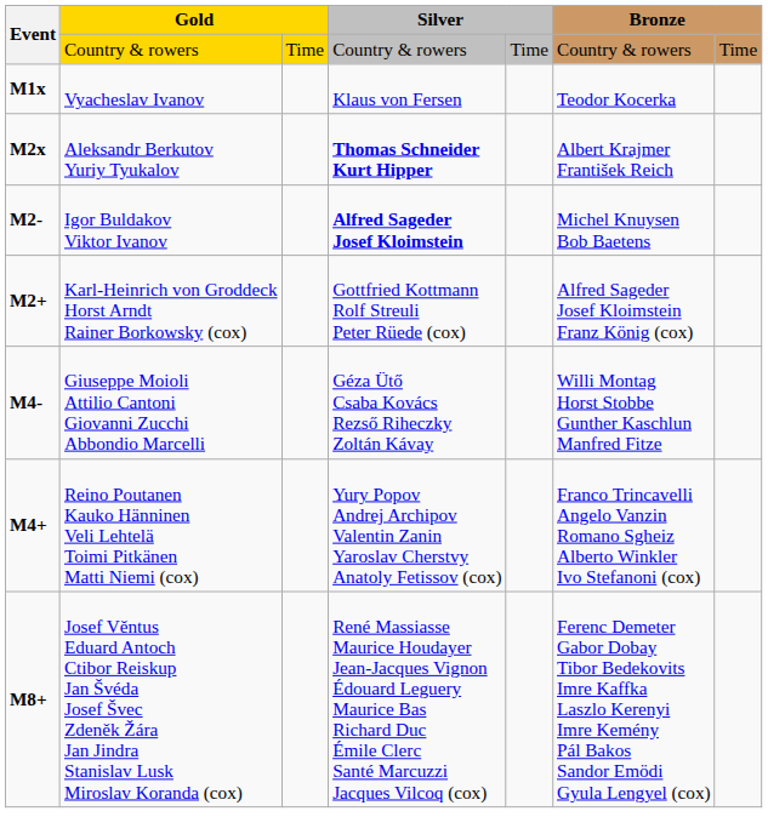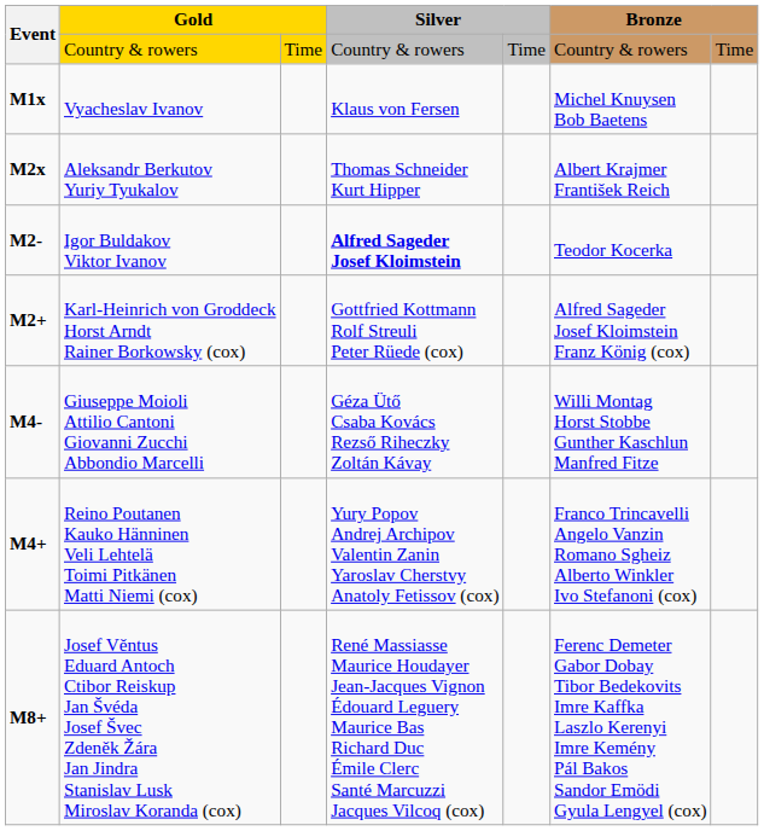Vyacheslav Ivanov | column 6: Teodor Kocerka -> Michel Knuysen Bob Baetens
Aleksandr Berkutov Yuriy Tyukalov | column 4: bold -> normal
Igor Buldakov Viktor Ivanov | column 6: Michel Knuysen Bob Baetens -> Teodor Kocerka
